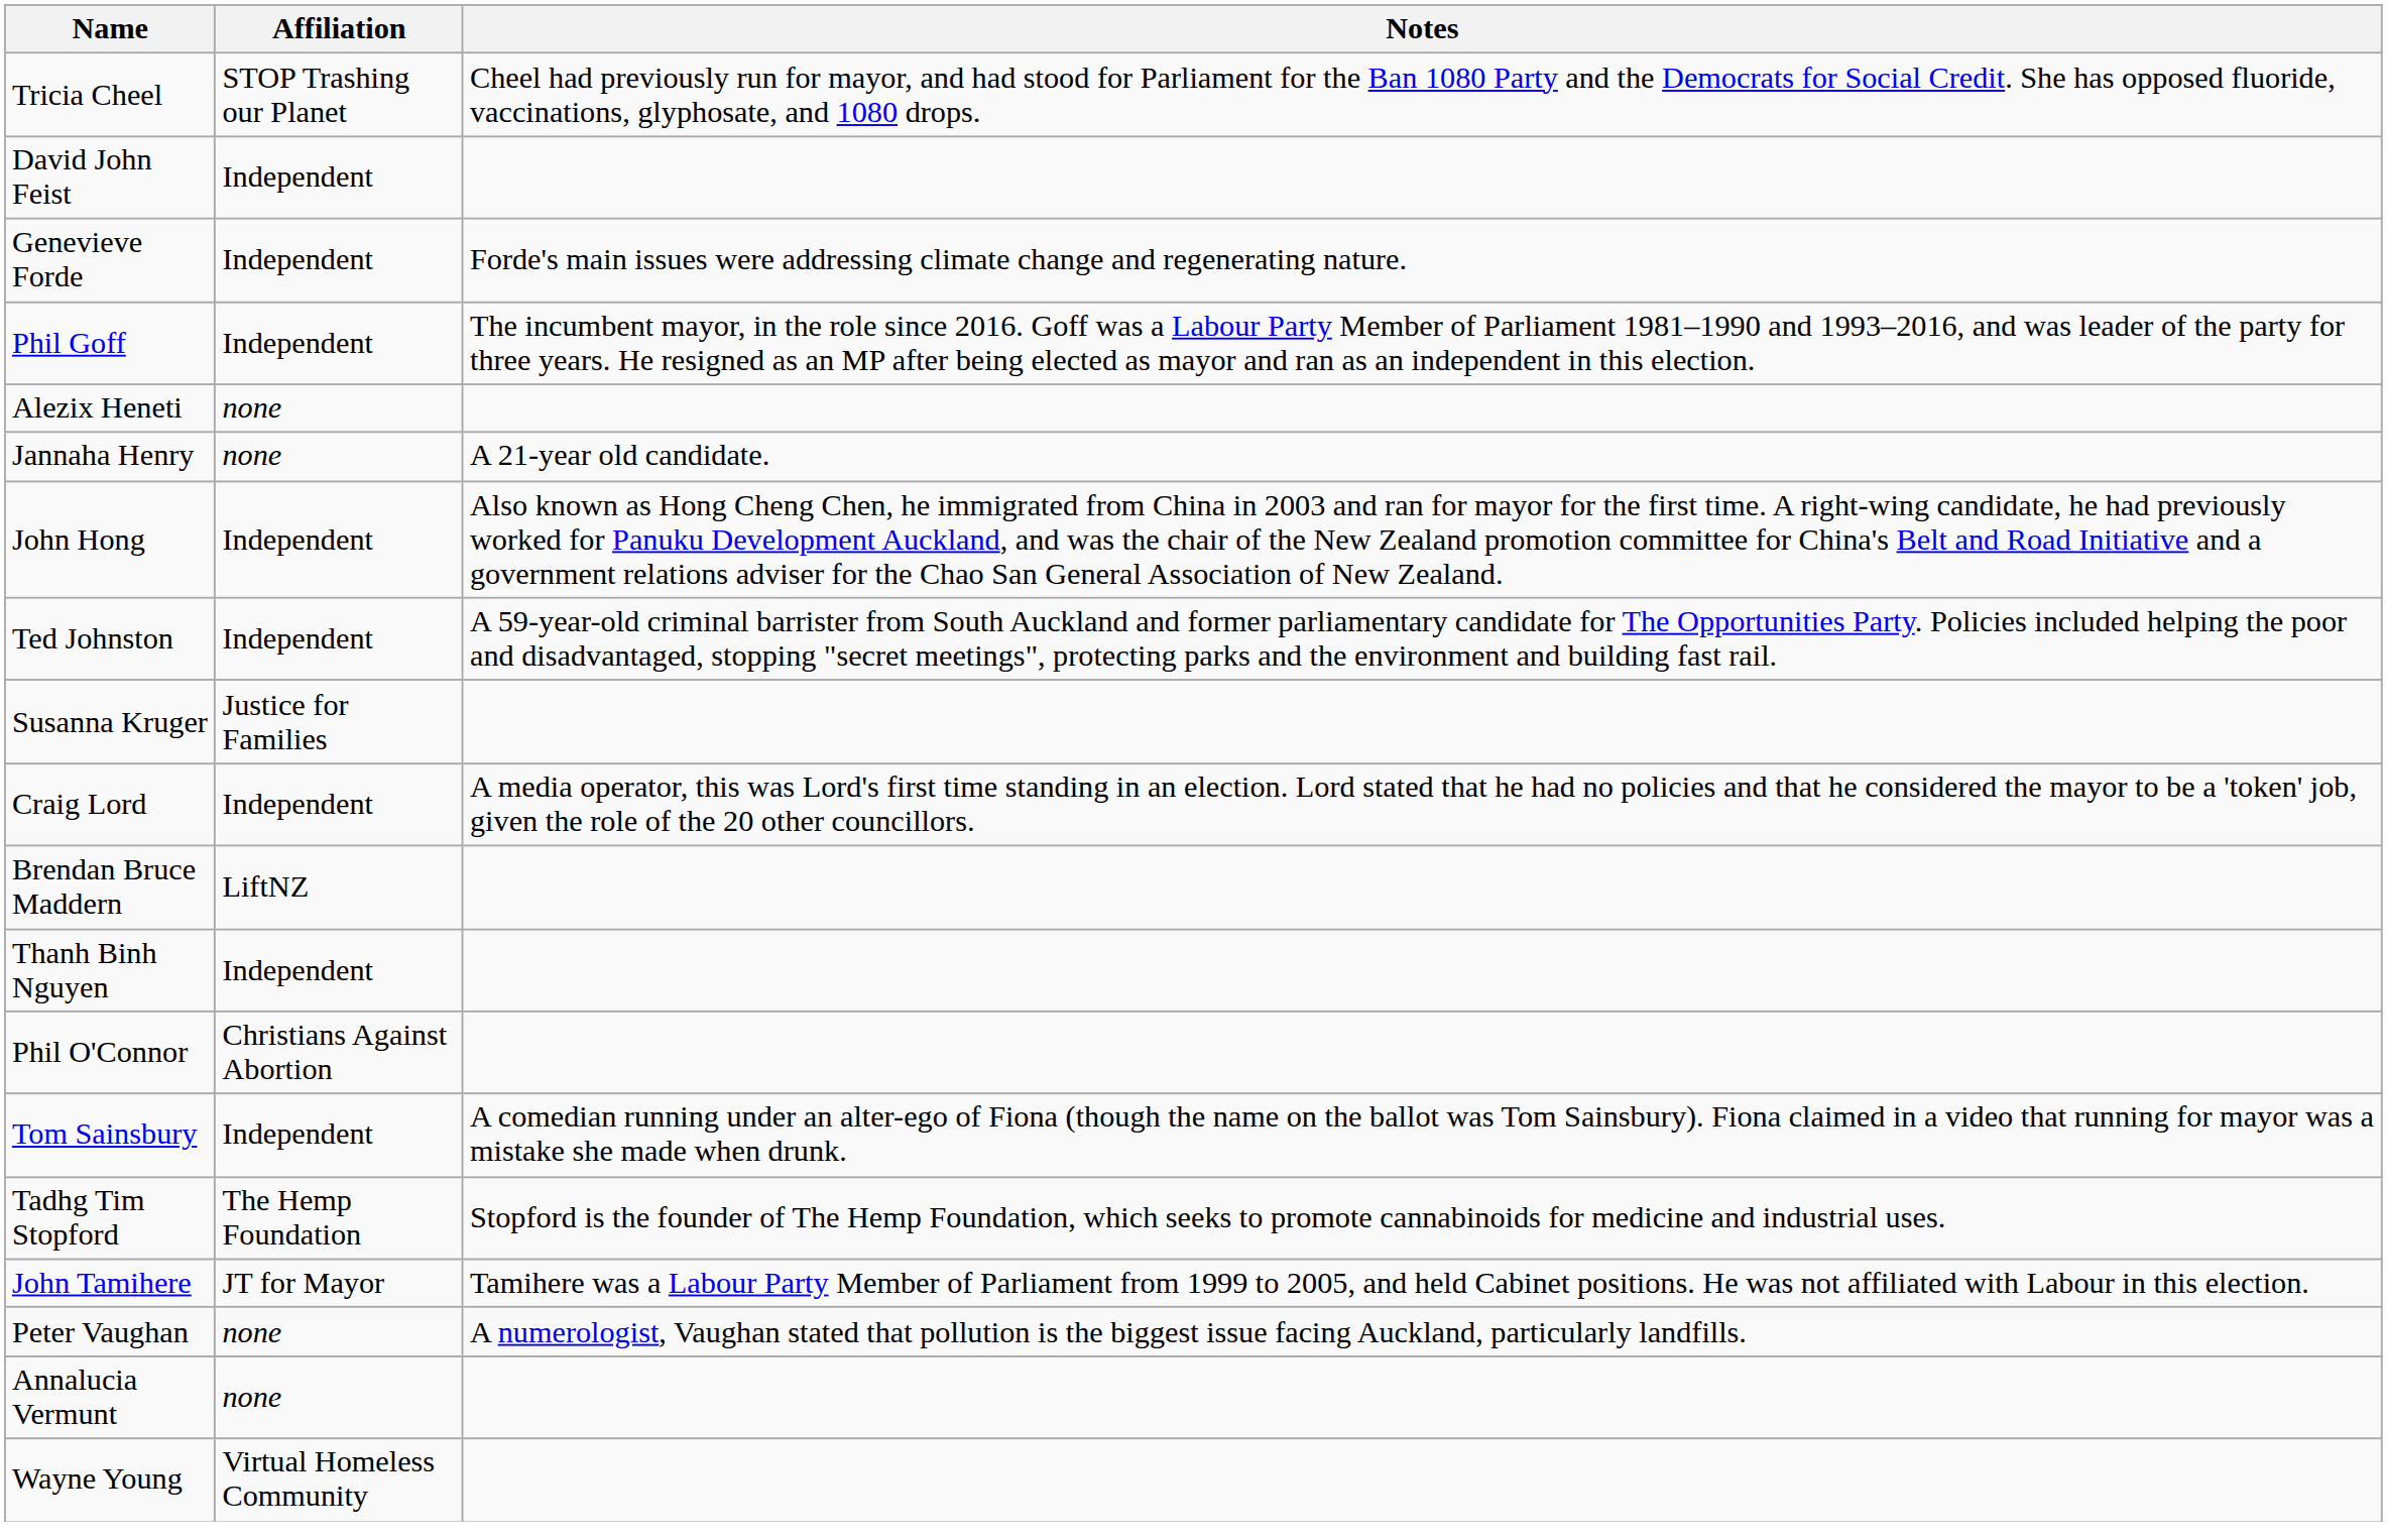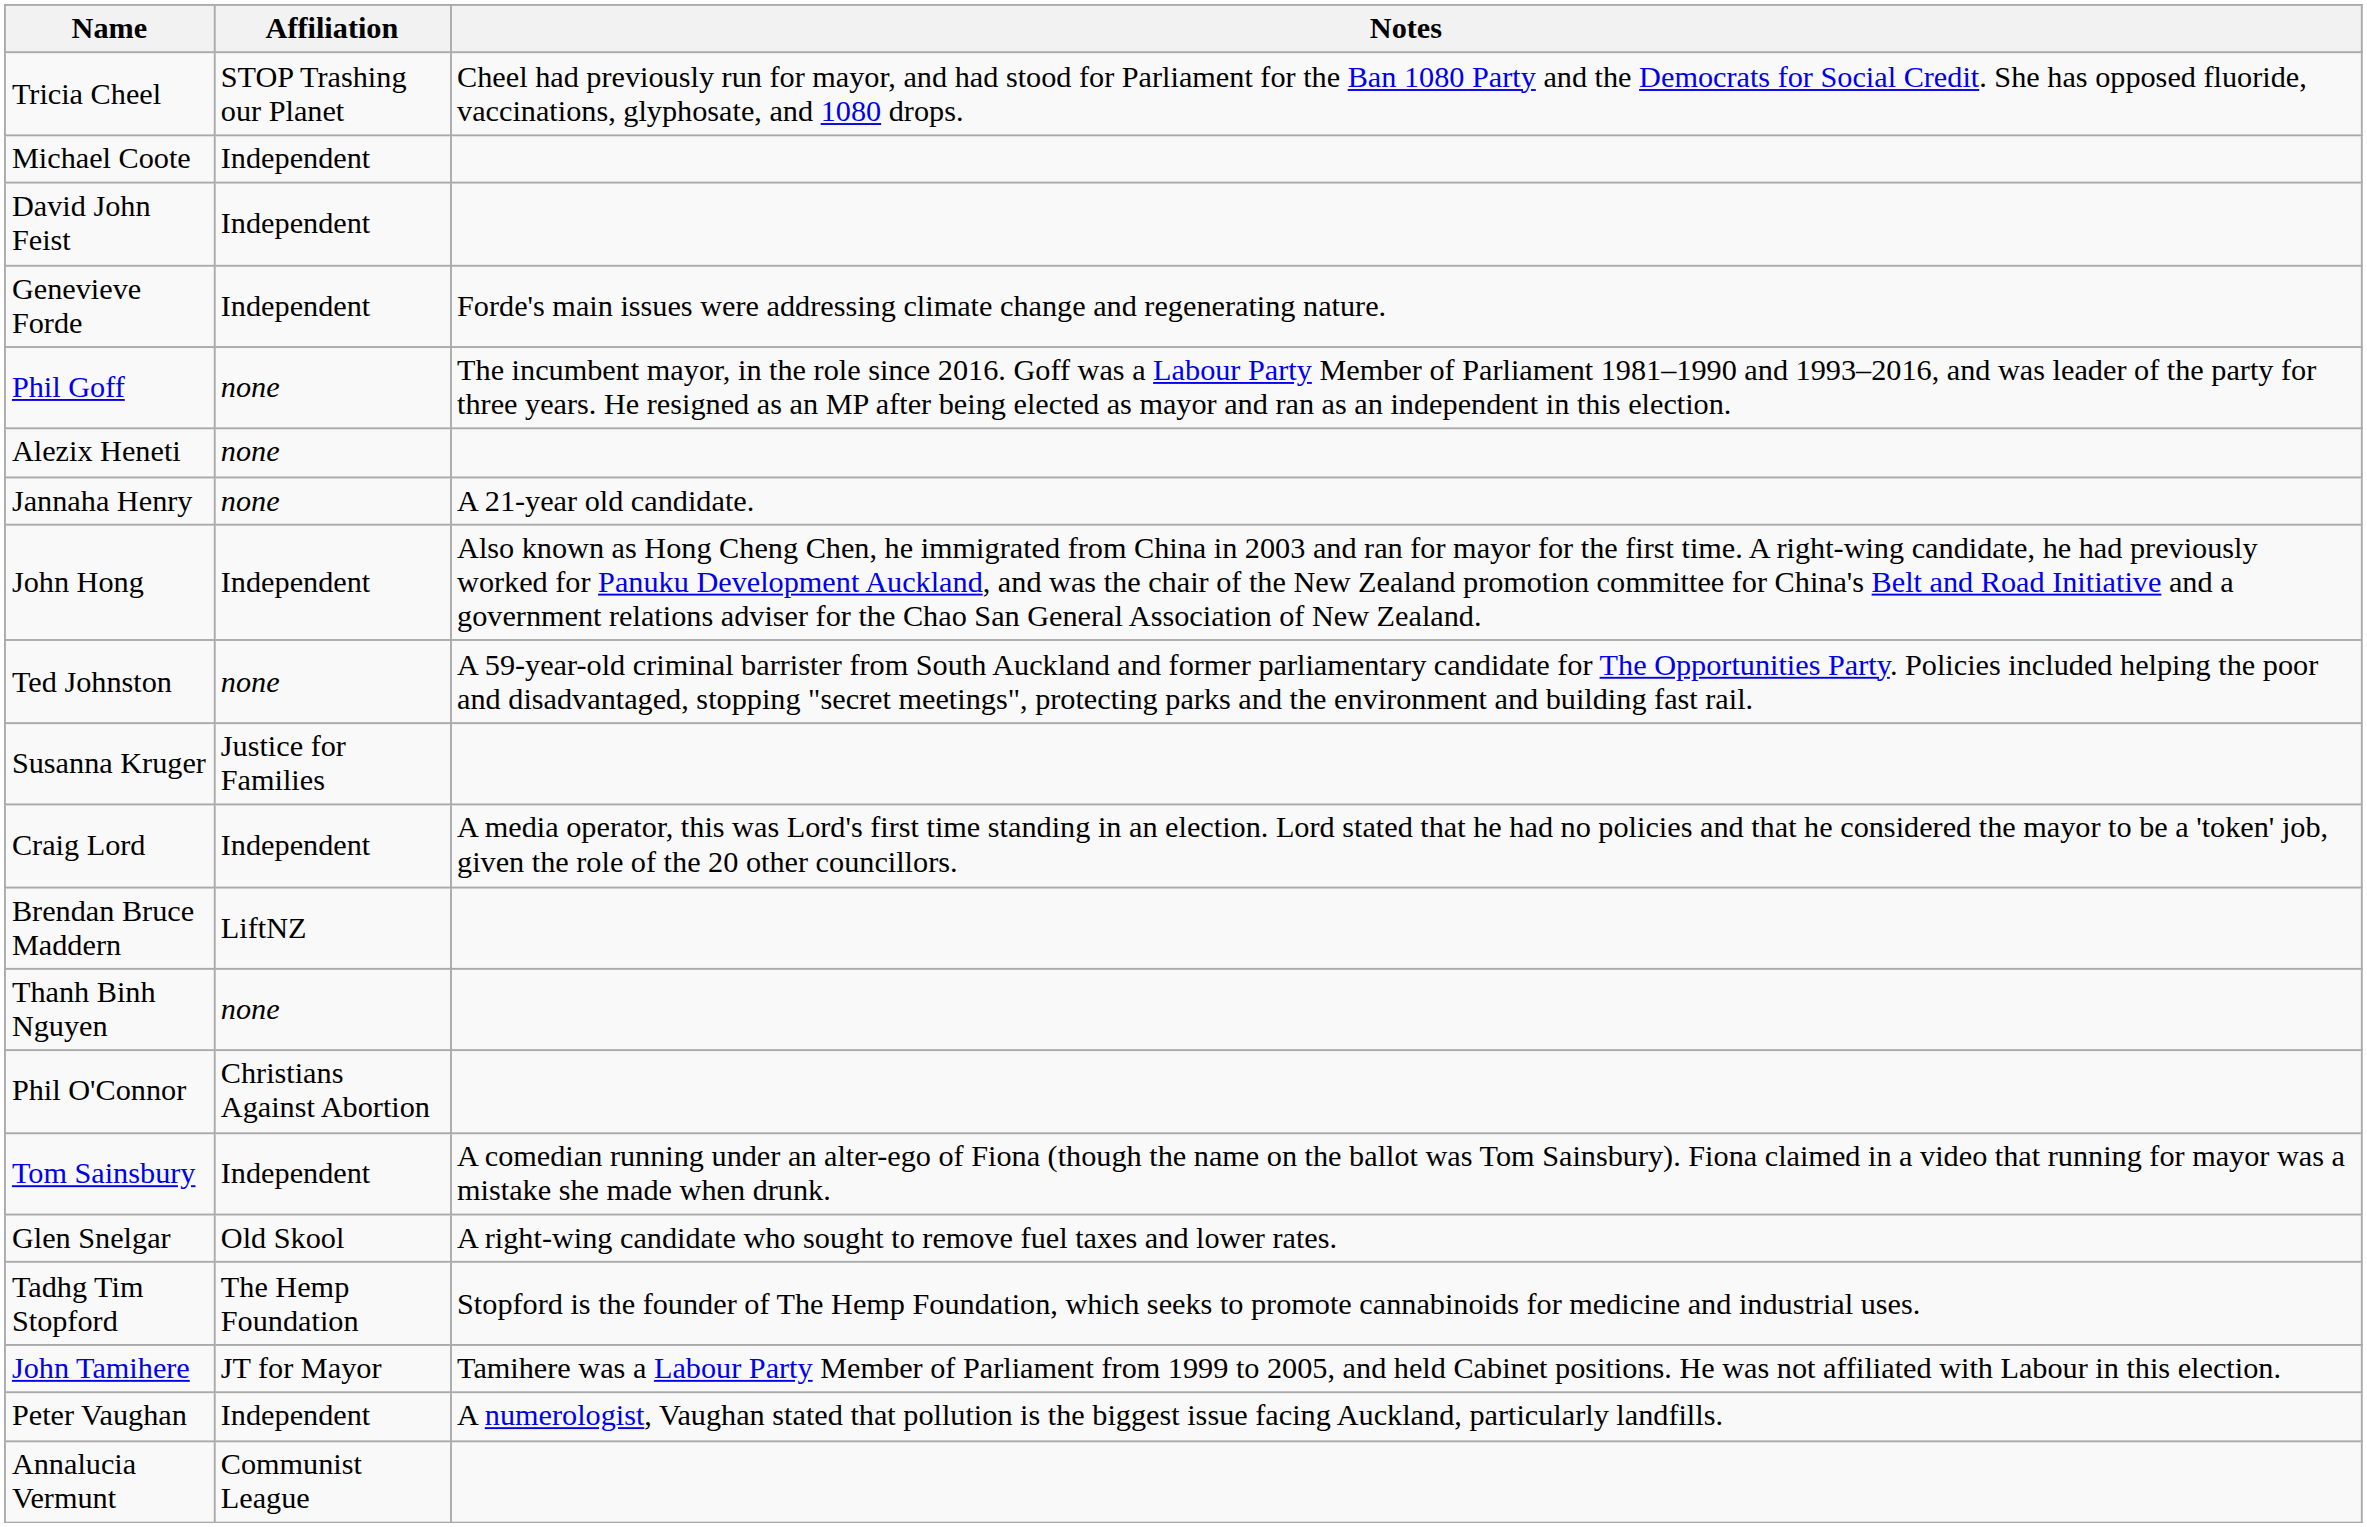+ row: Michael Coote | Independent
Phil Goff | Affiliation: Independent -> none
Ted Johnston | Affiliation: Independent -> none
Thanh Binh Nguyen | Affiliation: Independent -> none
+ row: Glen Snelgar | Old Skool | A right-wing candidate who sought to remove fuel taxes and lower rates.
Peter Vaughan | Affiliation: none -> Independent
Annalucia Vermunt | Affiliation: none -> Communist League
- row: Wayne Young | Virtual Homeless Community
